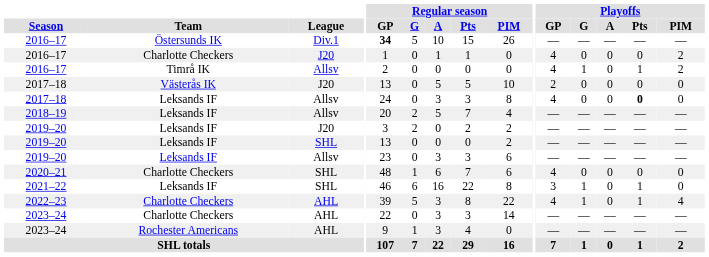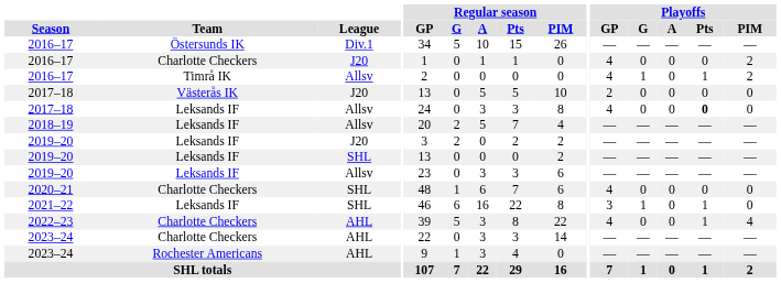2016–17 / Div.1 | Regular season / GP: bold -> normal
2022–23 | Playoffs / G: 1 -> 0
